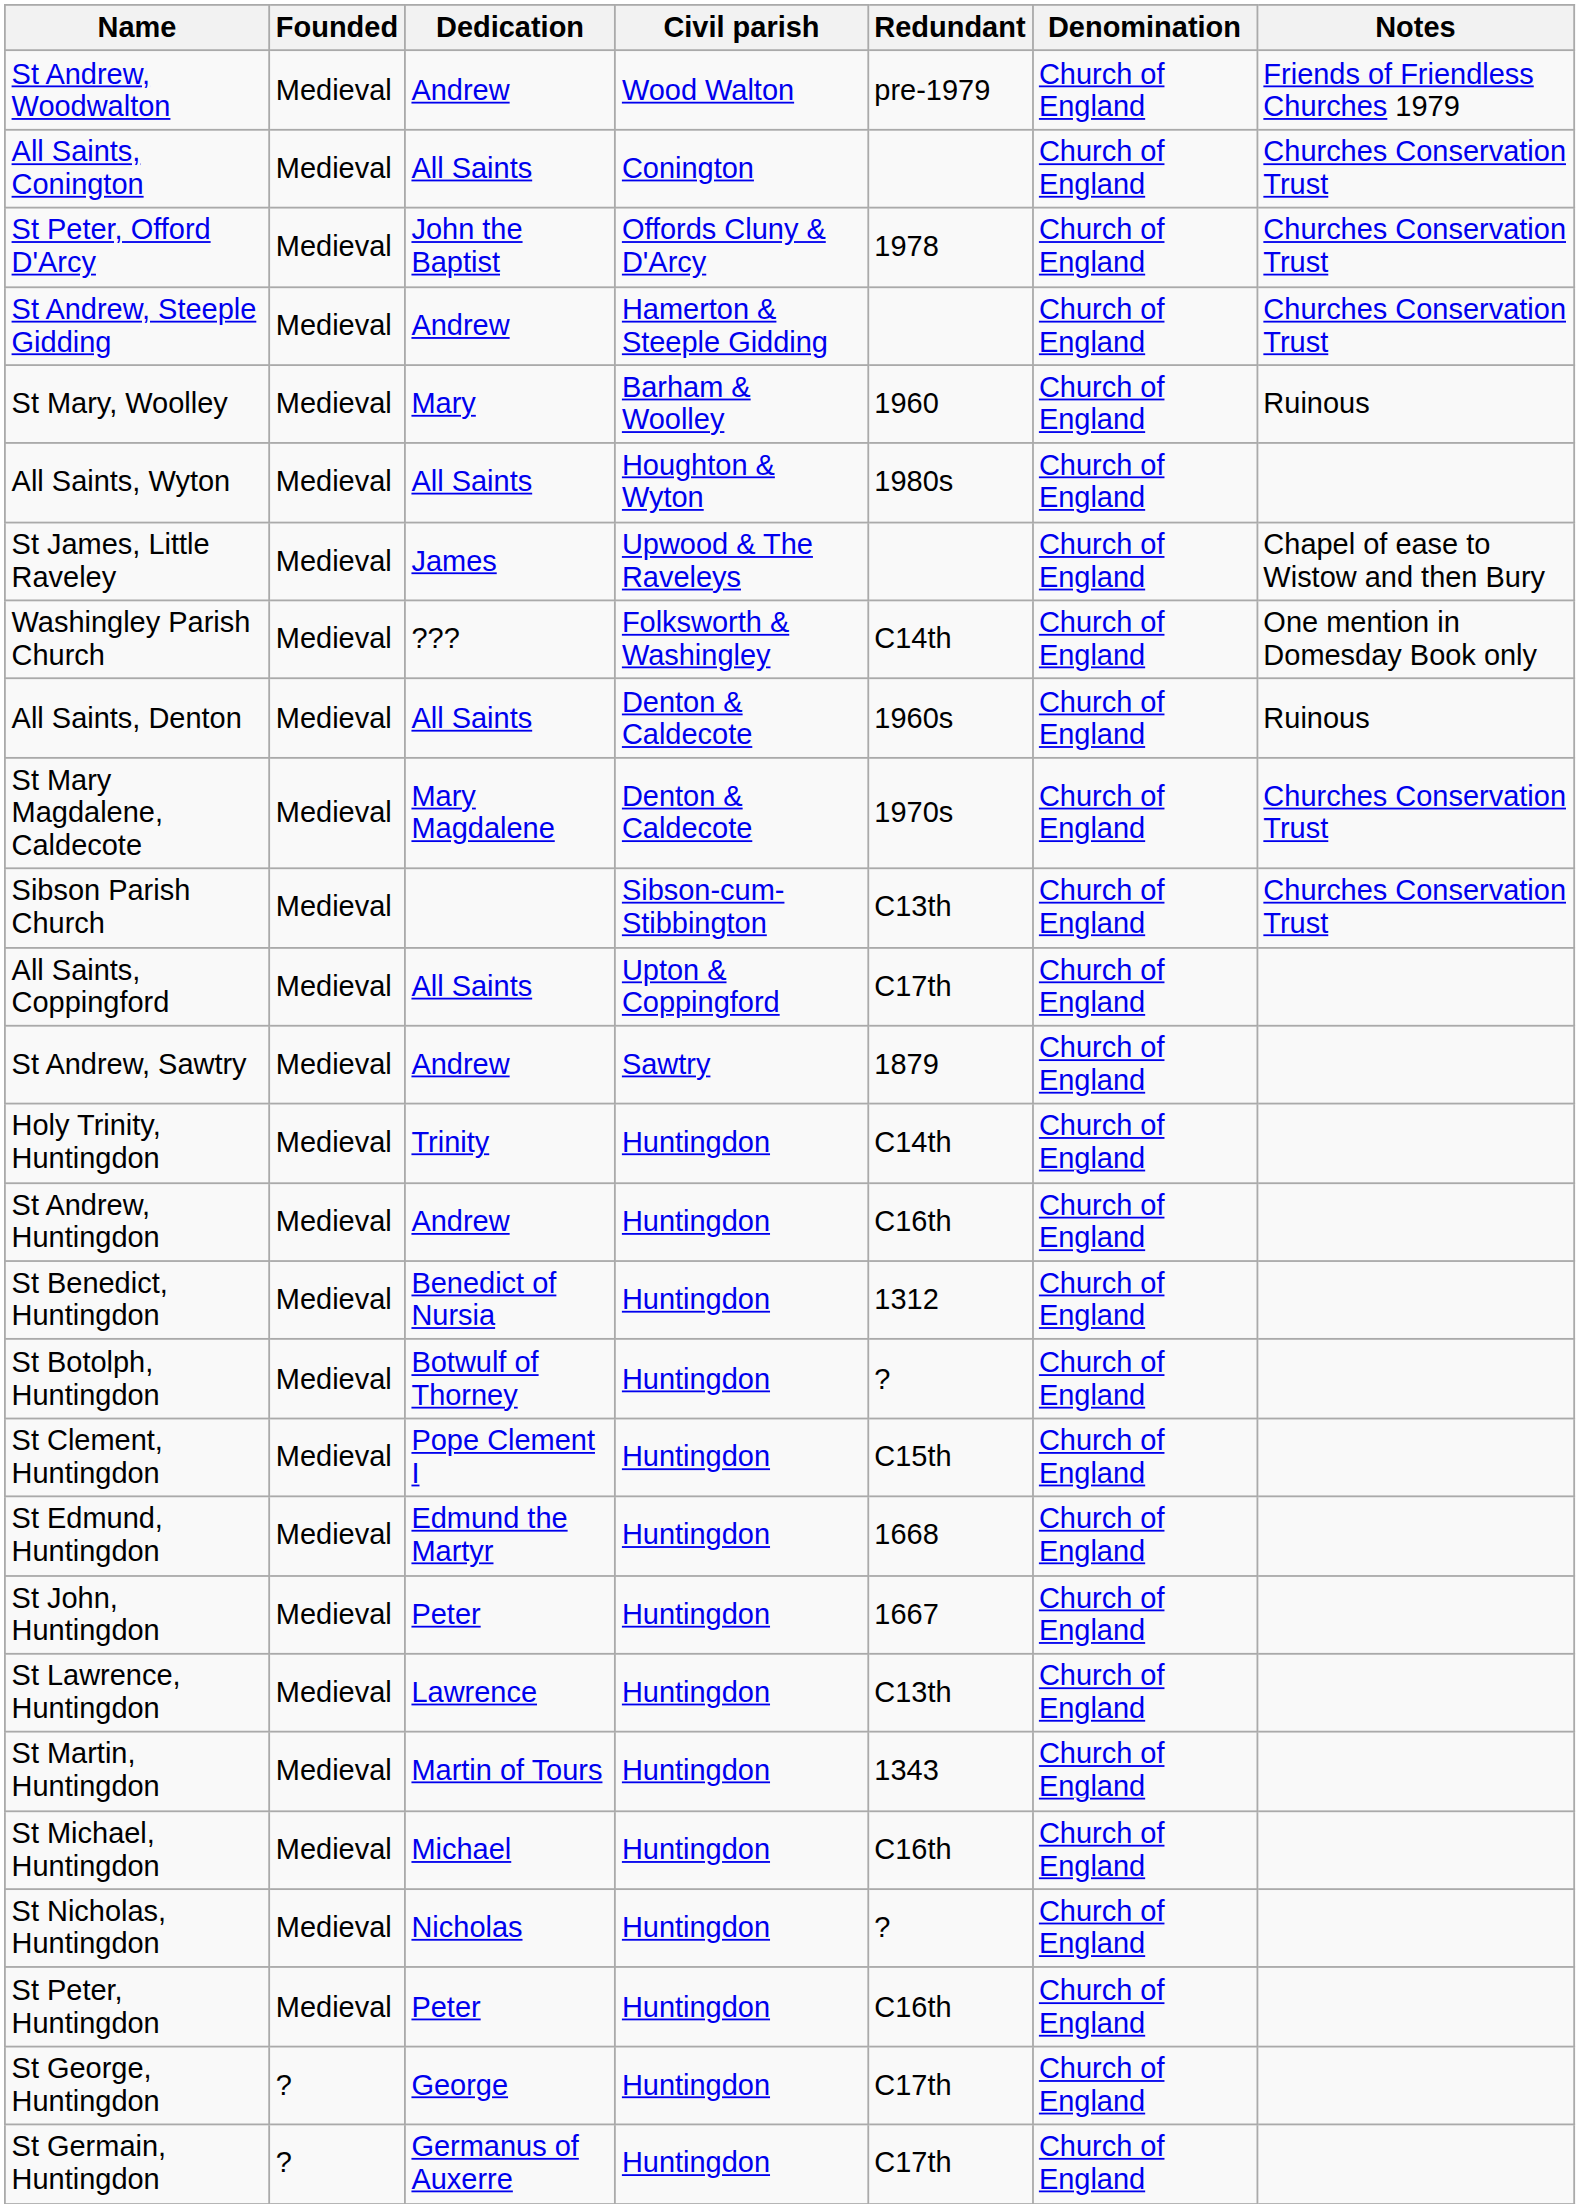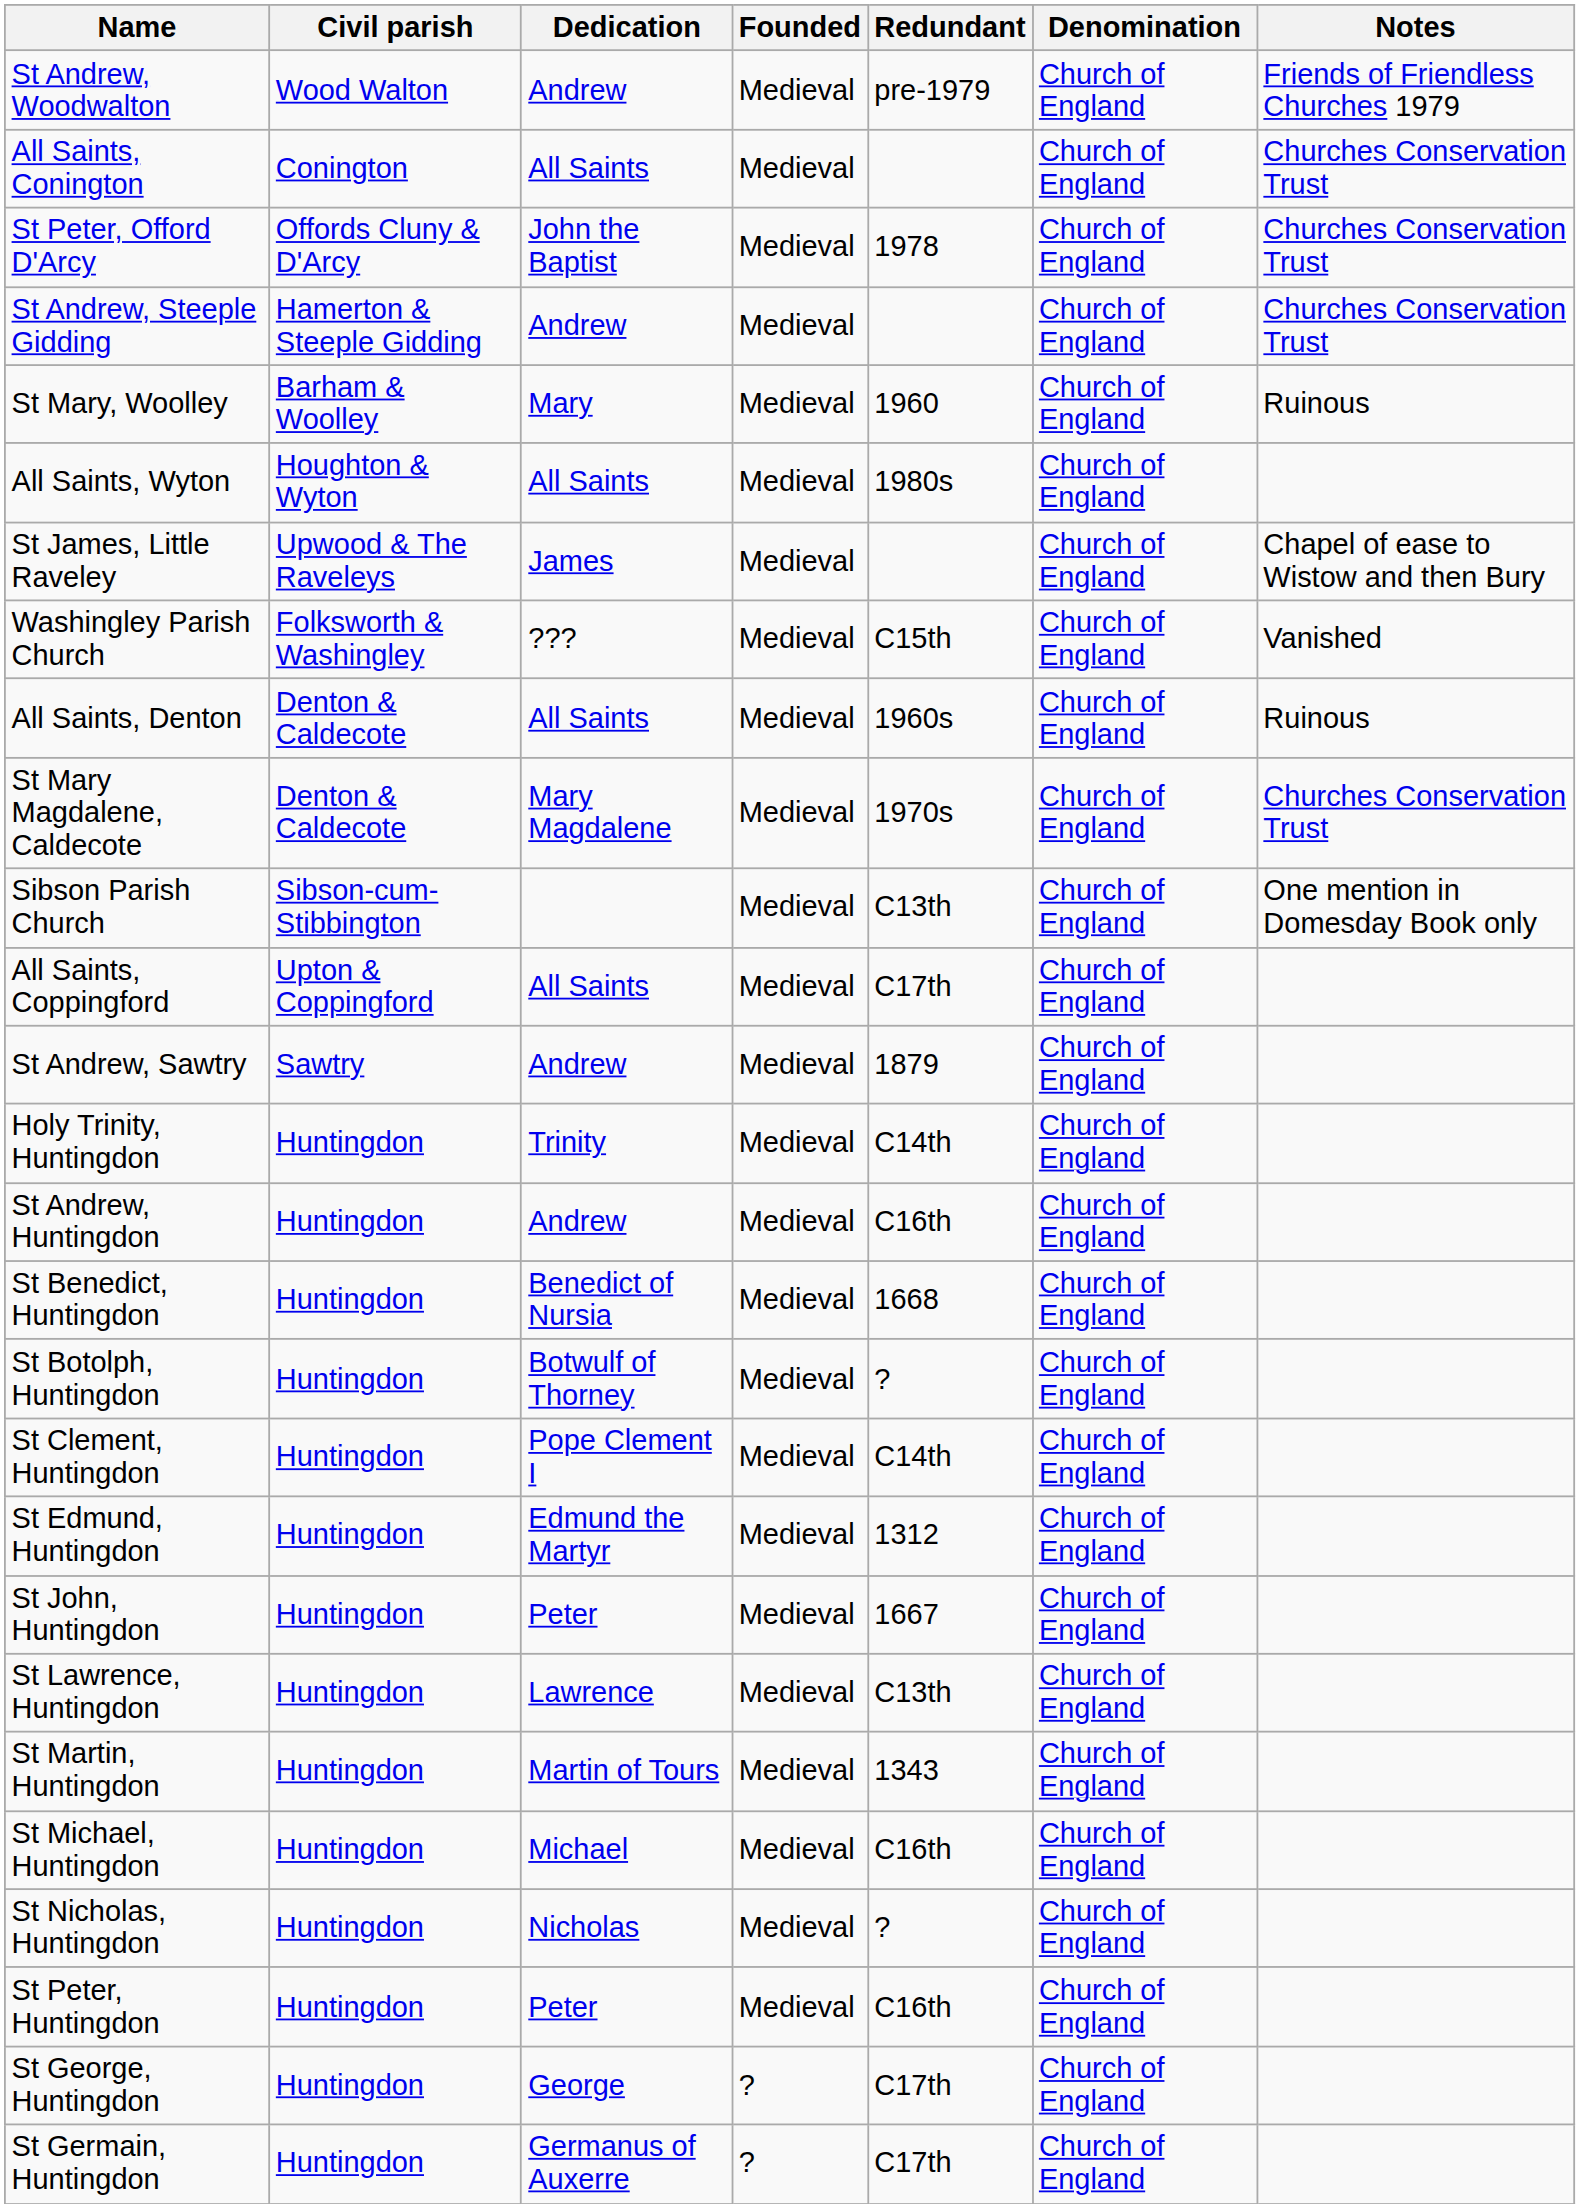columns swapped: Civil parish <-> Founded
Washingley Parish Church | Redundant: C14th -> C15th
Washingley Parish Church | Notes: One mention in Domesday Book only -> Vanished
Sibson Parish Church | Notes: Churches Conservation Trust -> One mention in Domesday Book only
St Benedict, Huntingdon | Redundant: 1312 -> 1668
St Clement, Huntingdon | Redundant: C15th -> C14th
St Edmund, Huntingdon | Redundant: 1668 -> 1312
